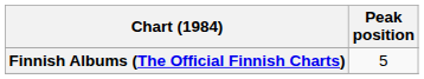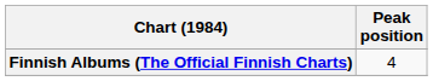Finnish Albums (The Official Finnish Charts) | Peak position: 5 -> 4
